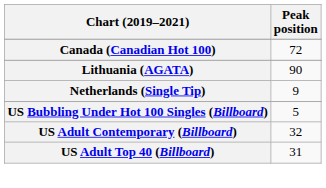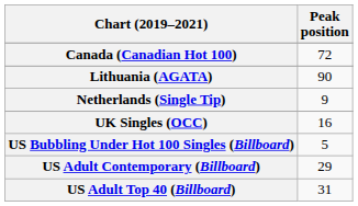+ row: UK Singles (OCC) | 16
US Adult Contemporary (Billboard) | Peak position: 32 -> 29
